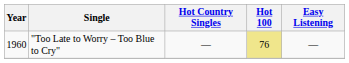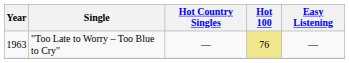"Too Late to Worry – Too Blue to Cry" | Year: 1960 -> 1963
